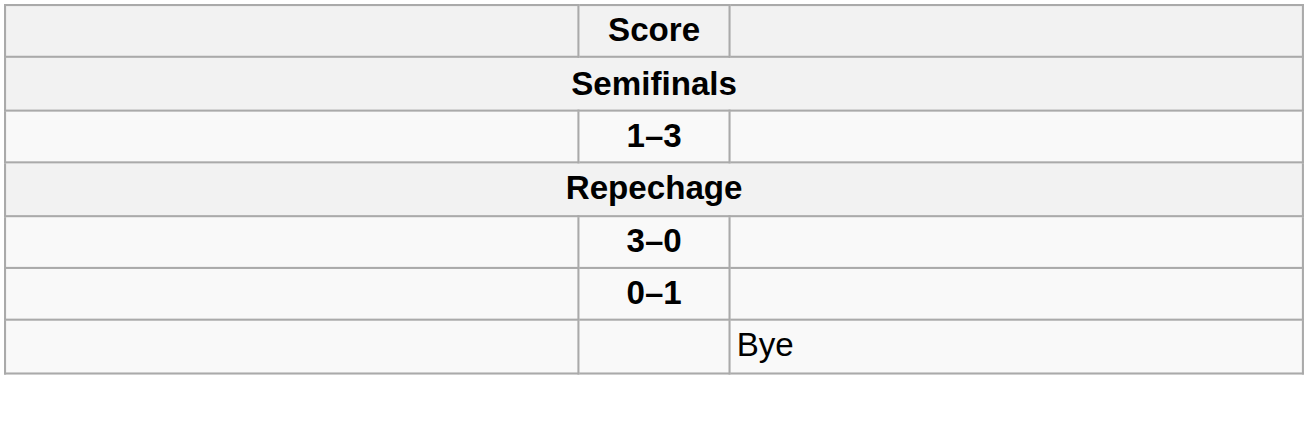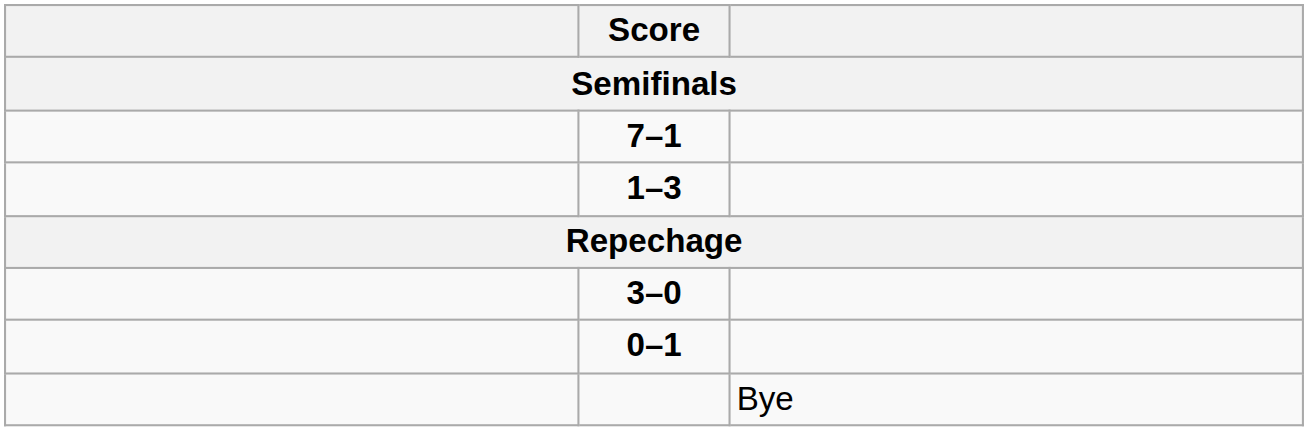+ row: 7–1
